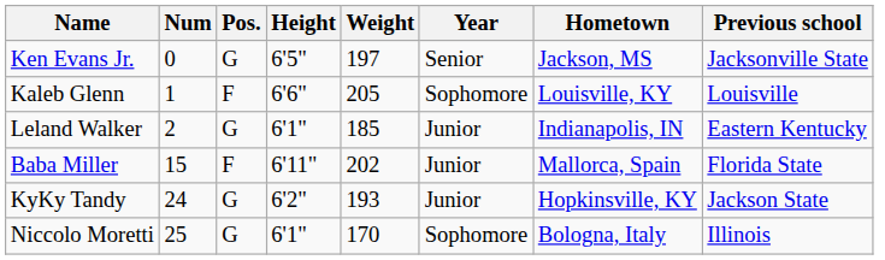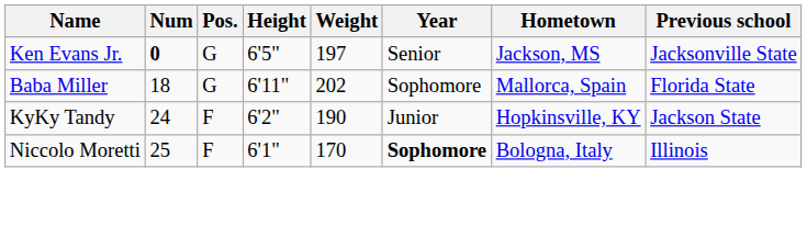Ken Evans Jr. | Num: normal -> bold
- row: Kaleb Glenn | 1 | F | 6'6" | 205 | Sophomore | Louisville, KY | Louisville
- row: Leland Walker | 2 | G | 6'1" | 185 | Junior | Indianapolis, IN | Eastern Kentucky
Baba Miller | Num: 15 -> 18
Baba Miller | Pos.: F -> G
Baba Miller | Year: Junior -> Sophomore
KyKy Tandy | Pos.: G -> F
KyKy Tandy | Weight: 193 -> 190
Niccolo Moretti | Pos.: G -> F
Niccolo Moretti | Year: normal -> bold
